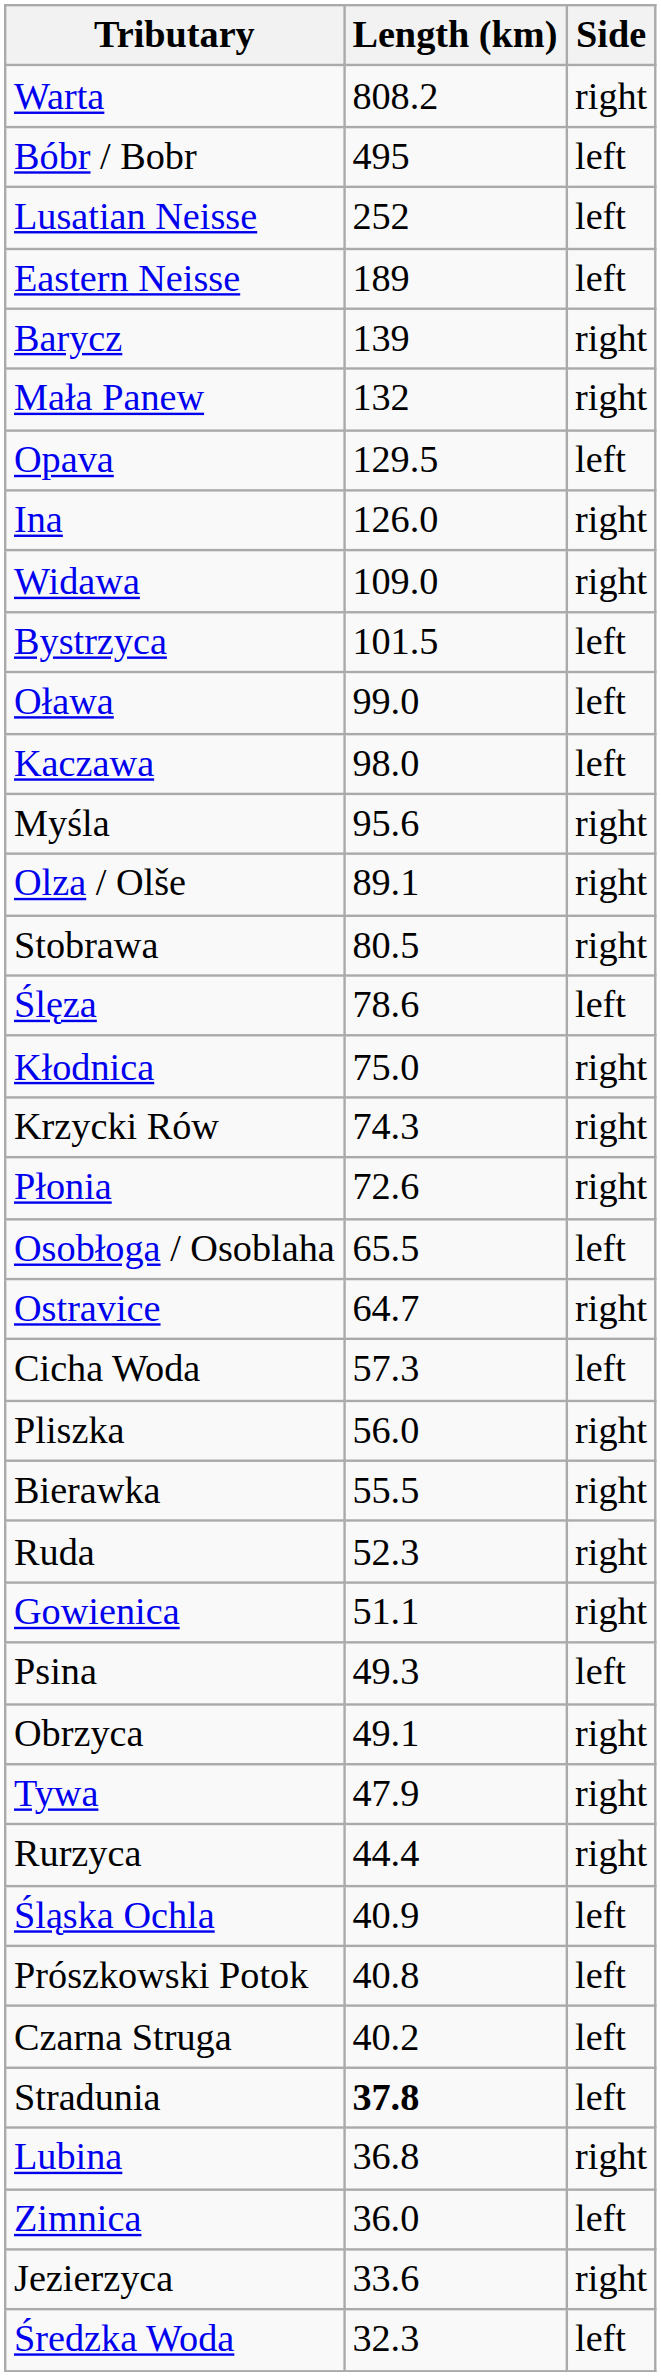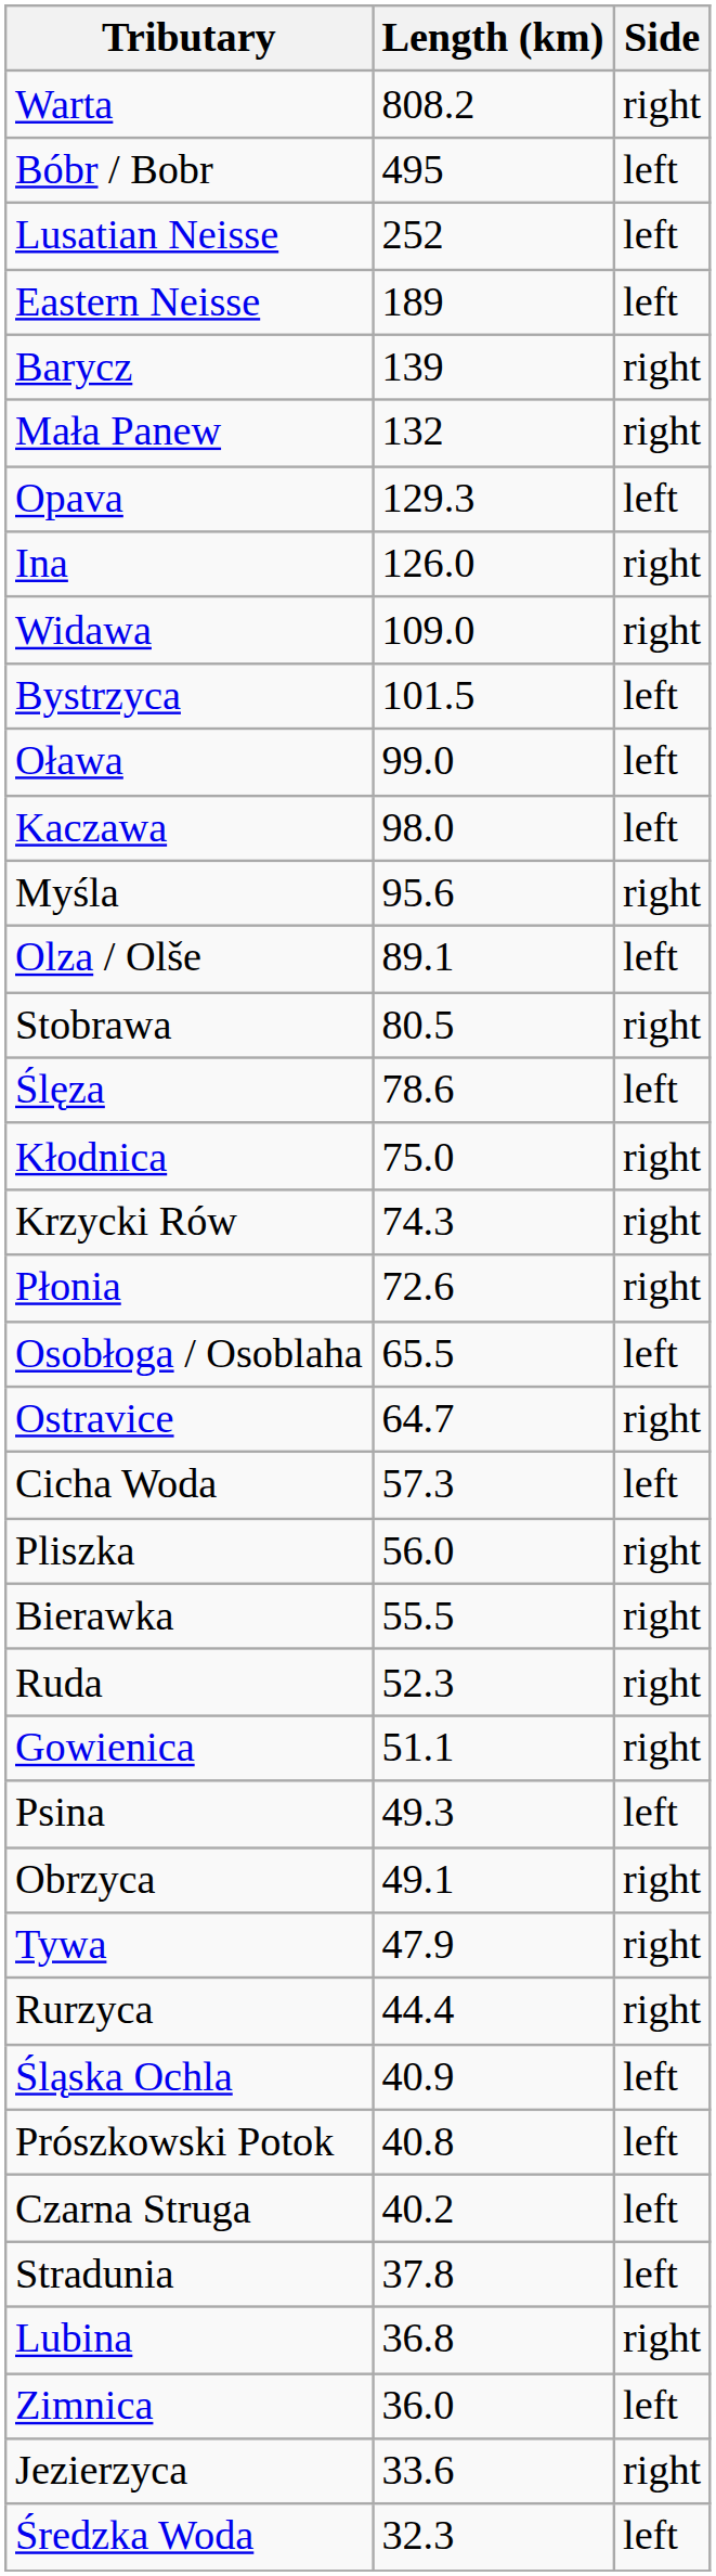Opava | Length (km): 129.5 -> 129.3
Olza / Olše | Side: right -> left
Stradunia | Length (km): bold -> normal
